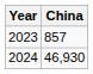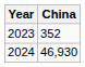2023 | China: 857 -> 352
